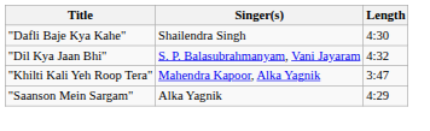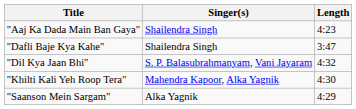+ row: "Aaj Ka Dada Main Ban Gaya" | Shailendra Singh | 4:23
"Dafli Baje Kya Kahe" | Length: 4:30 -> 3:47
"Khilti Kali Yeh Roop Tera" | Length: 3:47 -> 4:30
